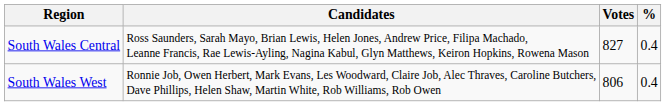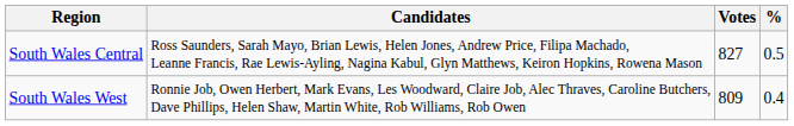South Wales Central | %: 0.4 -> 0.5
South Wales West | Votes: 806 -> 809
